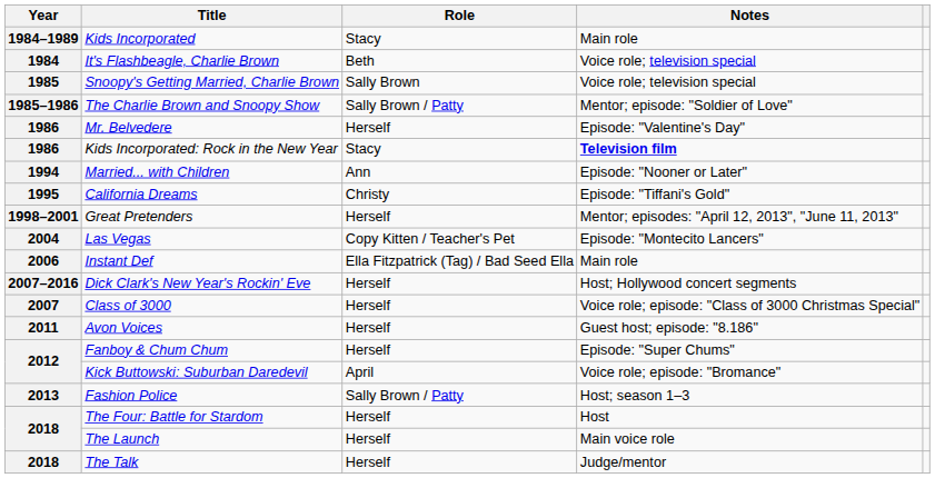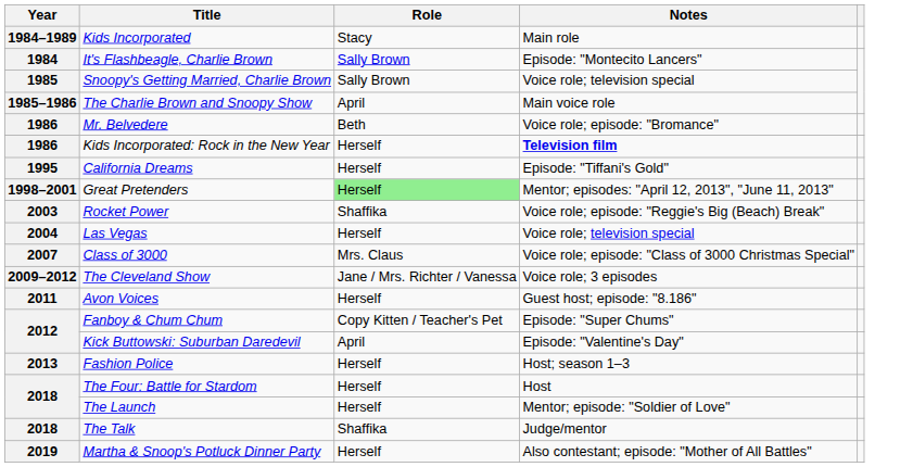It's Flashbeagle, Charlie Brown | Role: Beth -> Sally Brown
It's Flashbeagle, Charlie Brown | Notes: Voice role; television special -> Episode: "Montecito Lancers"
The Charlie Brown and Snoopy Show | Role: Sally Brown / Patty -> April
The Charlie Brown and Snoopy Show | Notes: Mentor; episode: "Soldier of Love" -> Main voice role
Mr. Belvedere | Role: Herself -> Beth
Mr. Belvedere | Notes: Episode: "Valentine's Day" -> Voice role; episode: "Bromance"
Kids Incorporated: Rock in the New Year | Role: Stacy -> Herself
- row: 1994 | Married... with Children | Ann | Episode: "Nooner or Later"
California Dreams | Role: Christy -> Herself
Great Pretenders | Role: no background -> lightgreen background
+ row: 2003 | Rocket Power | Shaffika | Voice role; episode: "Reggie's Big (Beach) Break"
Las Vegas | Role: Copy Kitten / Teacher's Pet -> Herself
Las Vegas | Notes: Episode: "Montecito Lancers" -> Voice role; television special
- row: 2006 | Instant Def | Ella Fitzpatrick (Tag) / Bad Seed Ella | Main role
- row: 2007–2016 | Dick Clark's New Year's Rockin' Eve | Herself | Host; Hollywood concert segments
Class of 3000 | Role: Herself -> Mrs. Claus
+ row: 2009–2012 | The Cleveland Show | Jane / Mrs. Richter / Vanessa | Voice role; 3 episodes
Fanboy & Chum Chum | Role: Herself -> Copy Kitten / Teacher's Pet
Kick Buttowski: Suburban Daredevil | Notes: Voice role; episode: "Bromance" -> Episode: "Valentine's Day"
Fashion Police | Role: Sally Brown / Patty -> Herself
The Launch | Notes: Main voice role -> Mentor; episode: "Soldier of Love"
The Talk | Role: Herself -> Shaffika
+ row: 2019 | Martha & Snoop's Potluck Dinner Party | Herself | Also contestant; episode: "Mother of All Battles"
